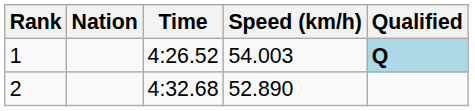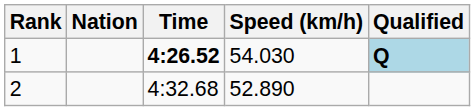1 | Time: normal -> bold
1 | Speed (km/h): 54.003 -> 54.030
